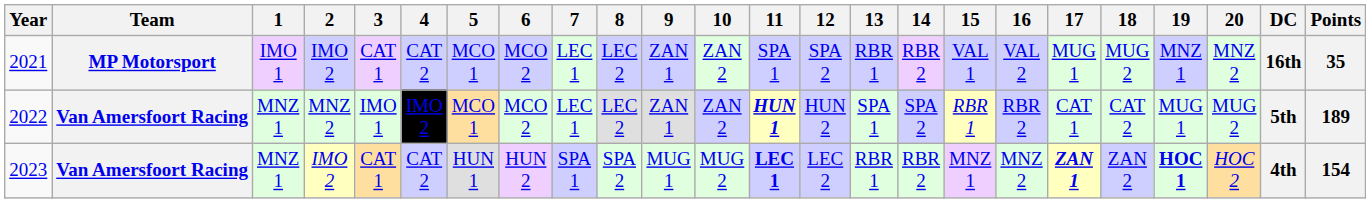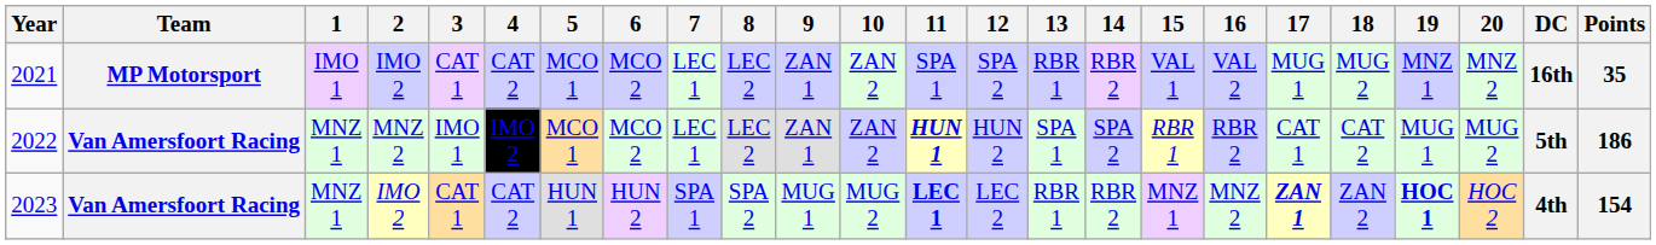2022 | Points: 189 -> 186
